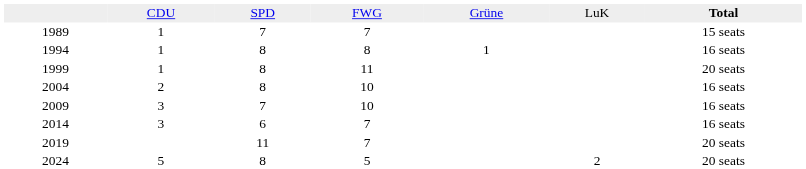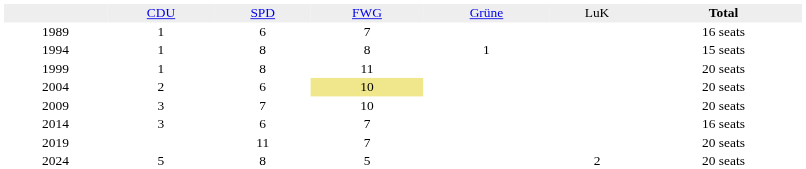1989 | column 3: 7 -> 6
1989 | column 7: 15 seats -> 16 seats
1994 | column 7: 16 seats -> 15 seats
2004 | column 3: 8 -> 6
2004 | column 4: no background -> khaki background
2004 | column 7: 16 seats -> 20 seats
2009 | column 7: 16 seats -> 20 seats
